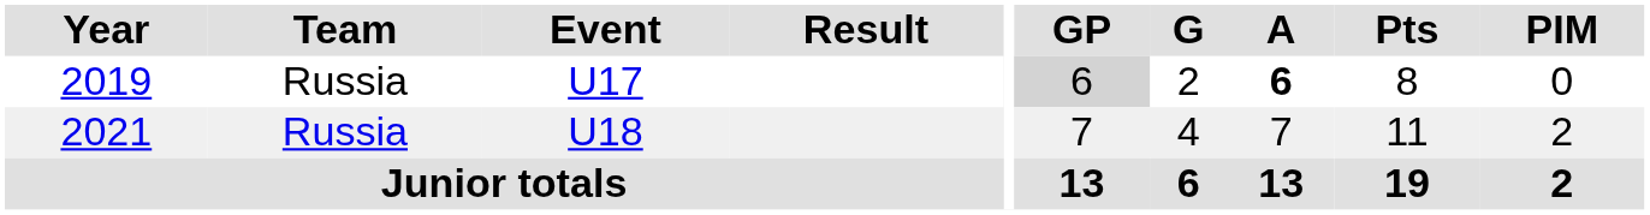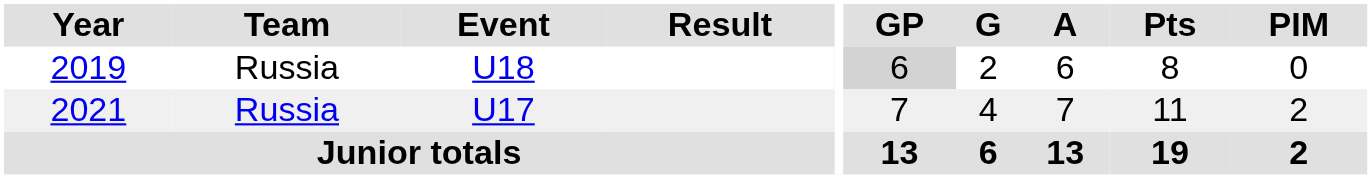2019 | Event: U17 -> U18
2019 | A: bold -> normal
2021 | Event: U18 -> U17
